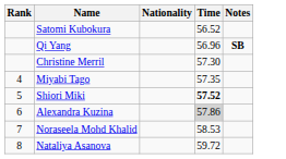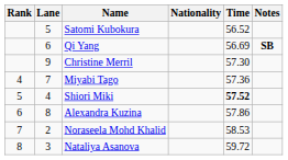+ column: Lane | 5 | 6 | 9 | 7 | 4 | 8 | 2 | 3
Qi Yang | Time: 56.96 -> 56.69
Miyabi Tago | Time: 57.35 -> 57.36
Alexandra Kuzina | Time: lightgrey background -> no background
